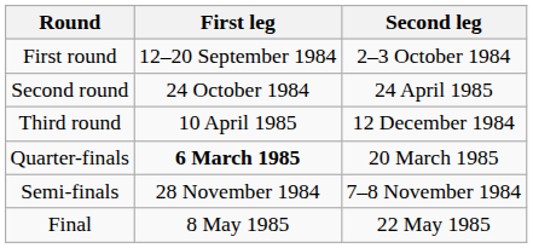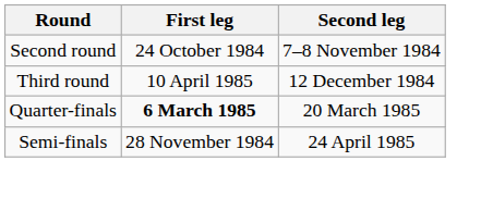- row: First round | 12–20 September 1984 | 2–3 October 1984
Second round | Second leg: 24 April 1985 -> 7–8 November 1984
Semi-finals | Second leg: 7–8 November 1984 -> 24 April 1985
- row: Final | 8 May 1985 | 22 May 1985
